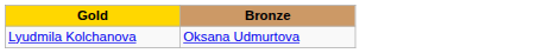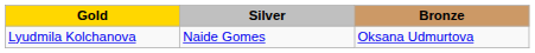+ column: Silver | Naide Gomes
